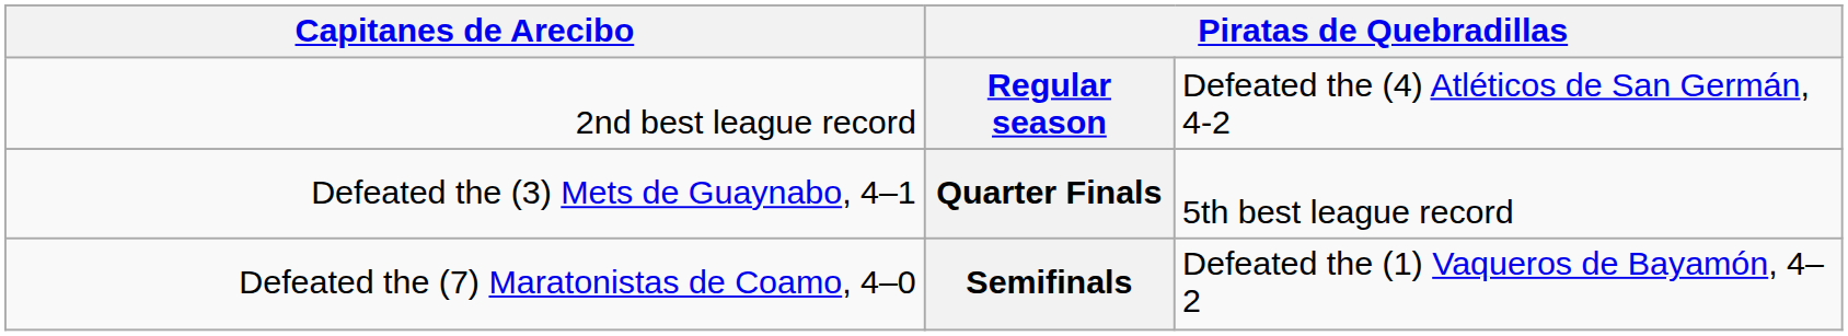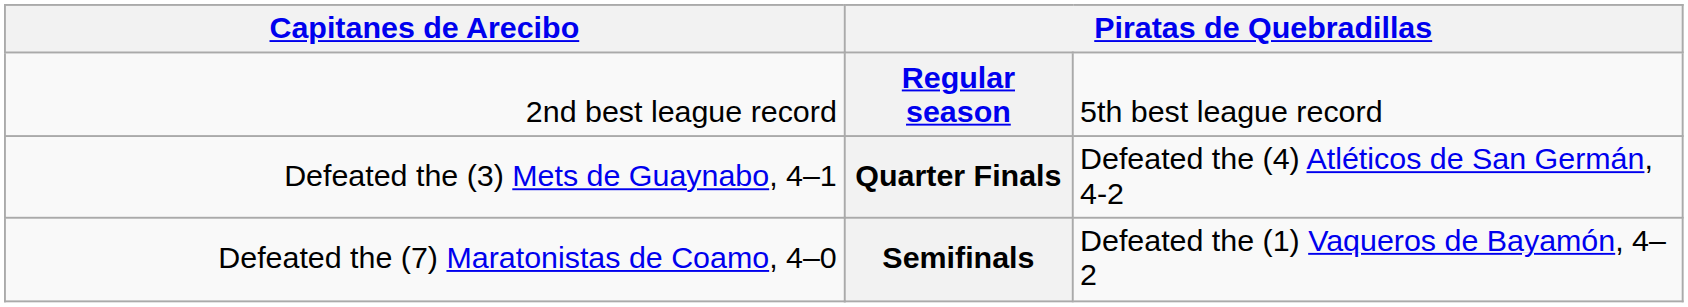Regular season | column 4: Defeated the (4) Atléticos de San Germán, 4-2 -> 5th best league record
Quarter Finals | column 4: 5th best league record -> Defeated the (4) Atléticos de San Germán, 4-2
